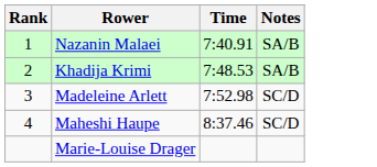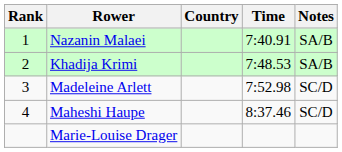+ column: Country
